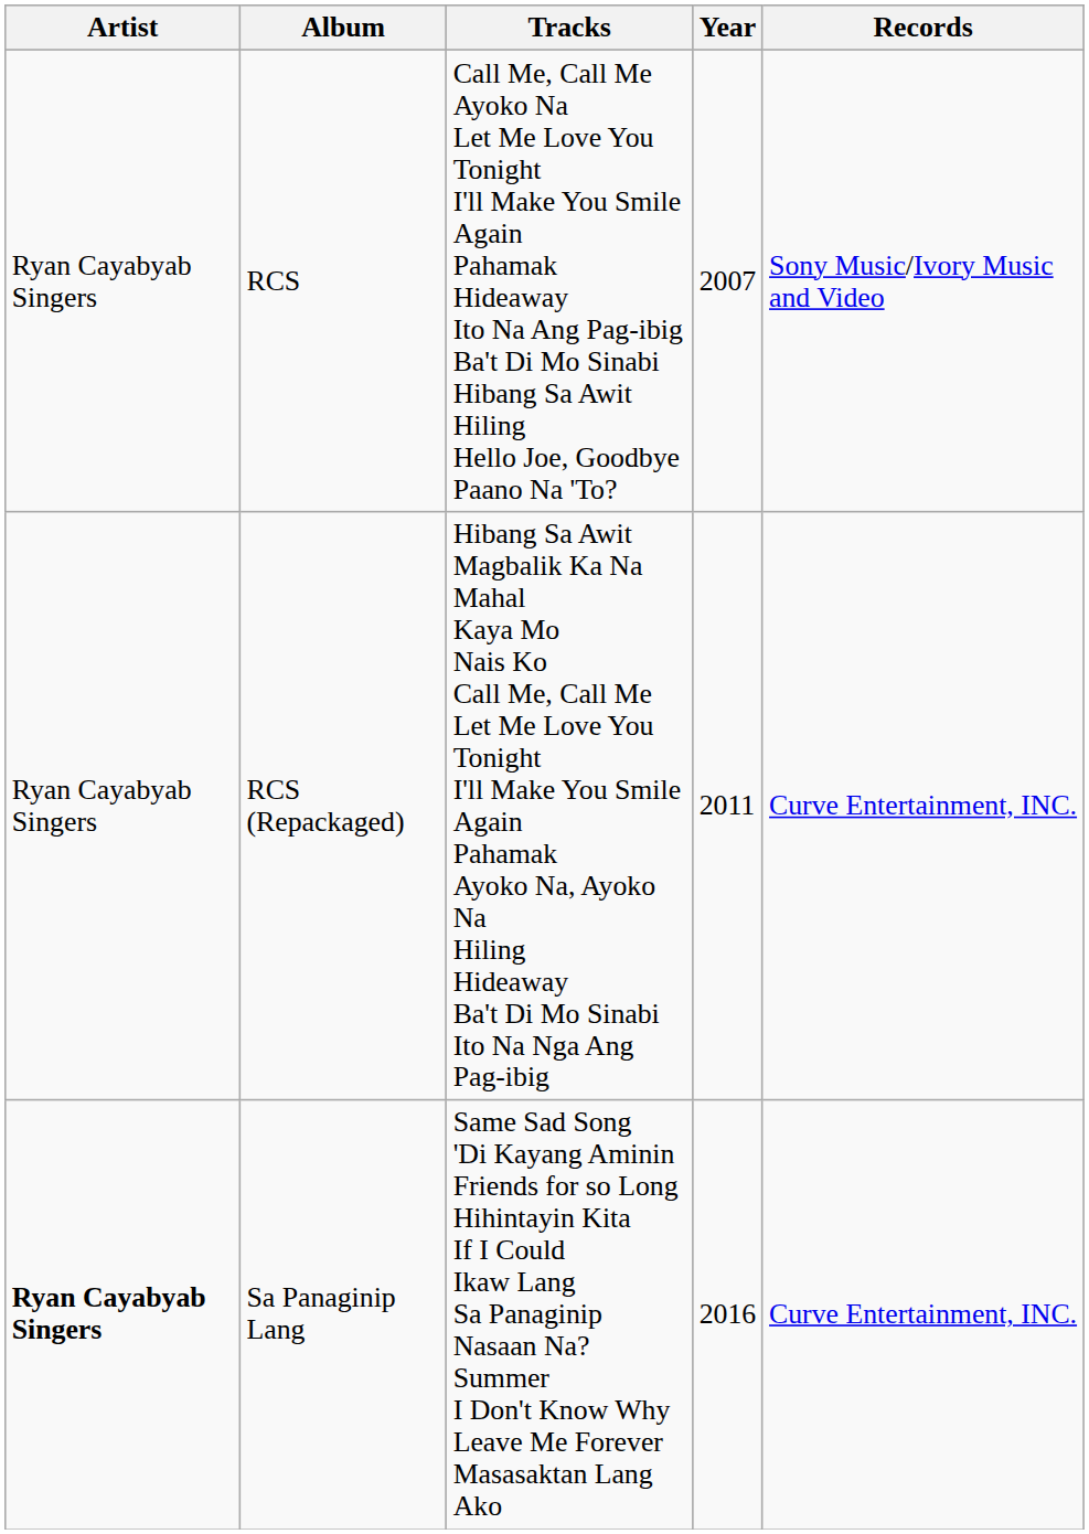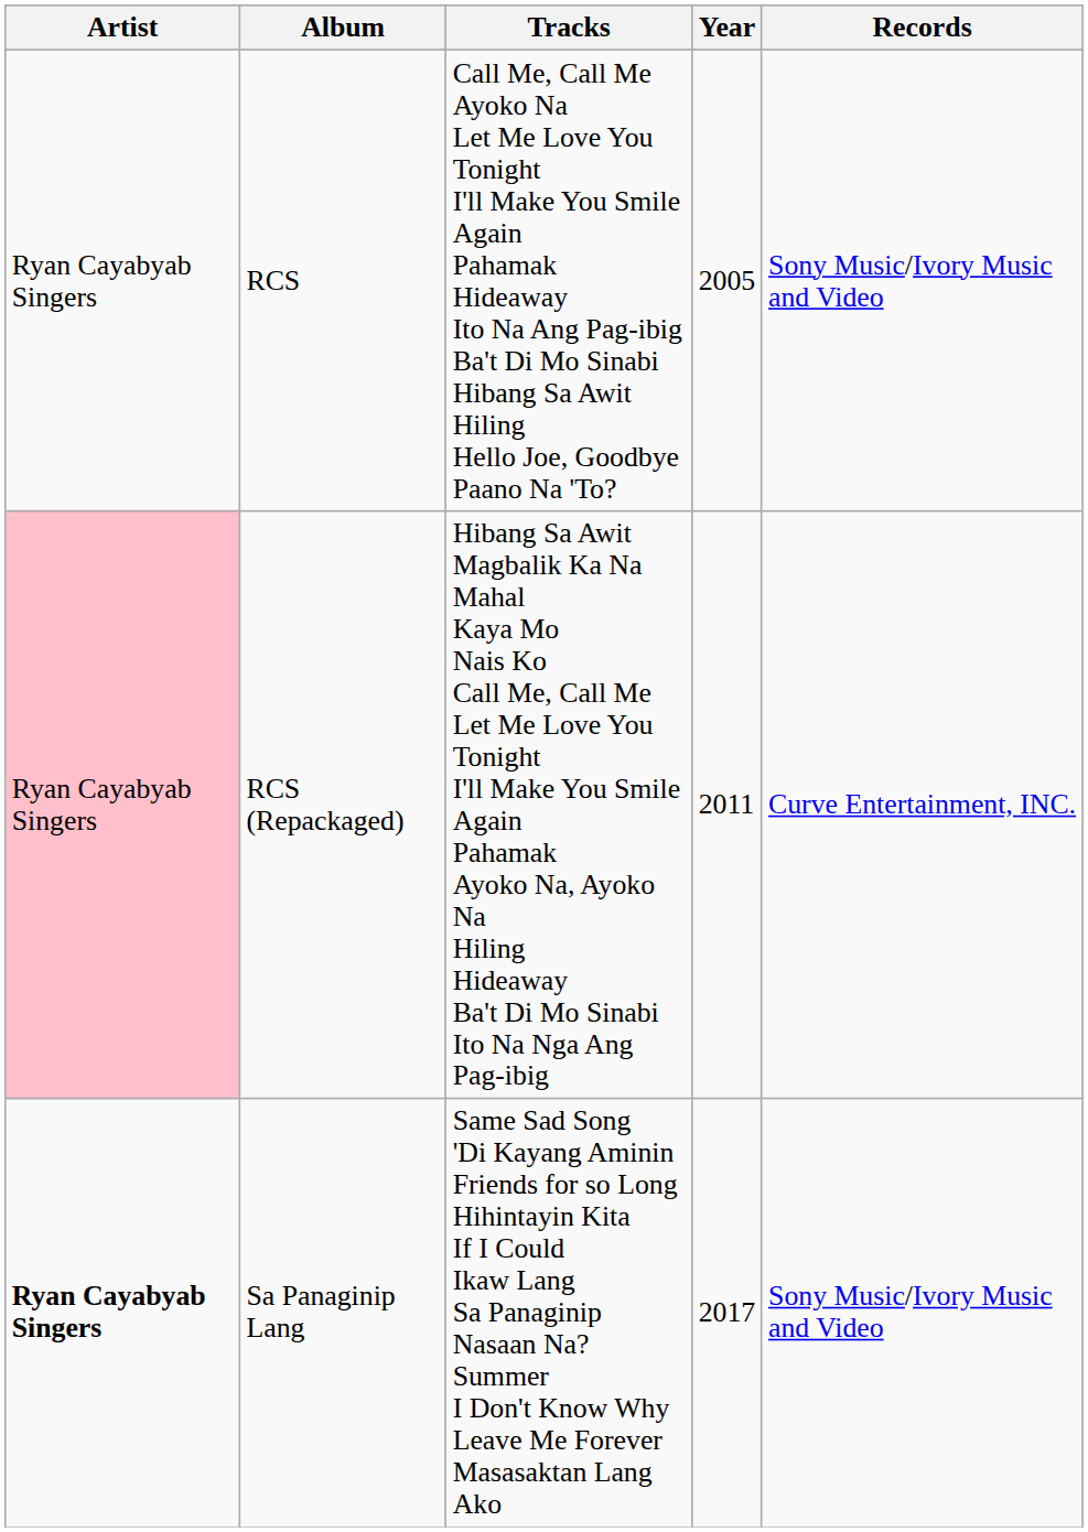RCS | Year: 2007 -> 2005
RCS (Repackaged) | Artist: no background -> pink background
Sa Panaginip Lang | Year: 2016 -> 2017
Sa Panaginip Lang | Records: Curve Entertainment, INC. -> Sony Music/Ivory Music and Video
